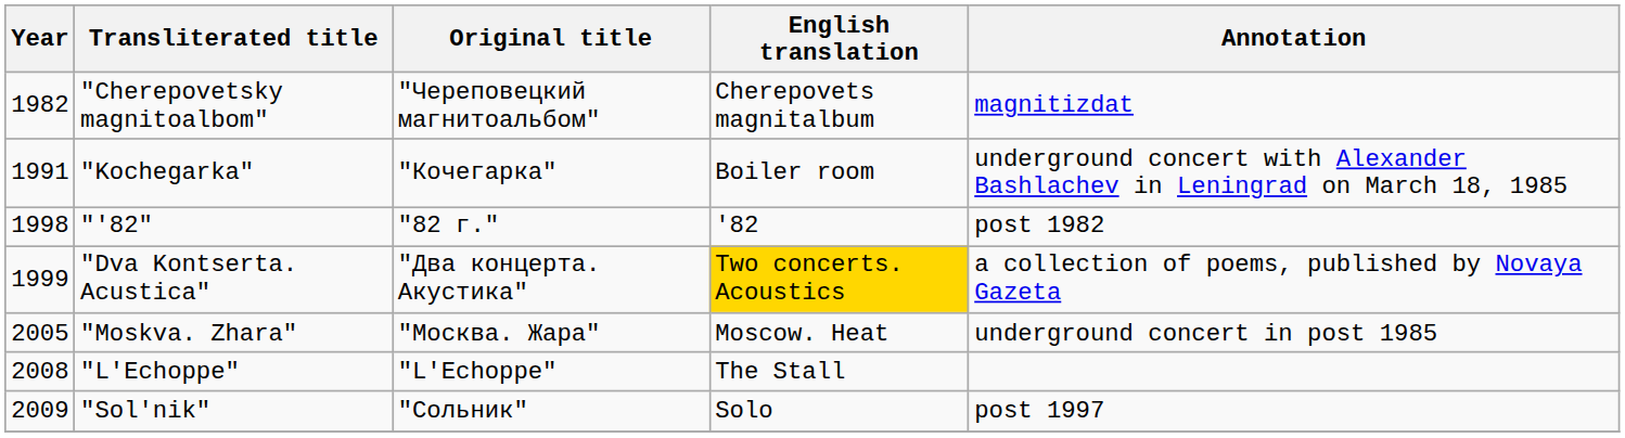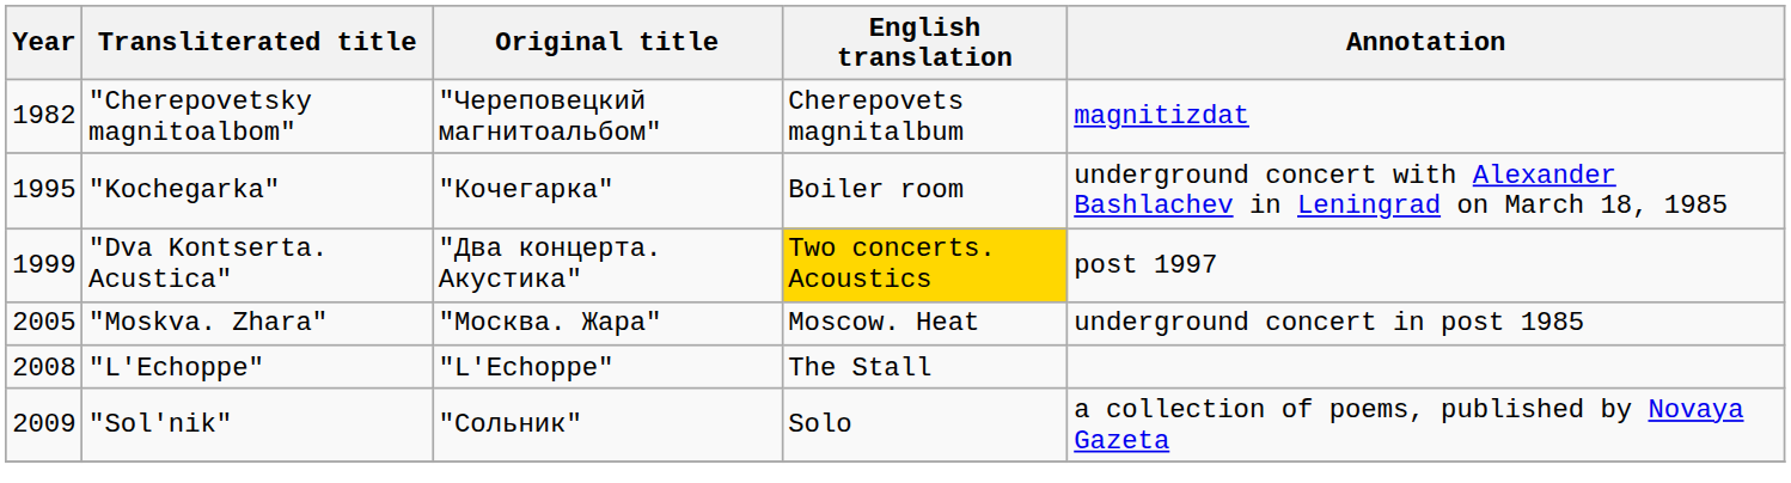"Kochegarka" | Year: 1991 -> 1995
- row: 1998 | "'82" | "82 г." | '82 | post 1982
"Dva Kontserta. Acustica" | Annotation: a collection of poems, published by Novaya Gazeta -> post 1997
"Sol'nik" | Annotation: post 1997 -> a collection of poems, published by Novaya Gazeta
